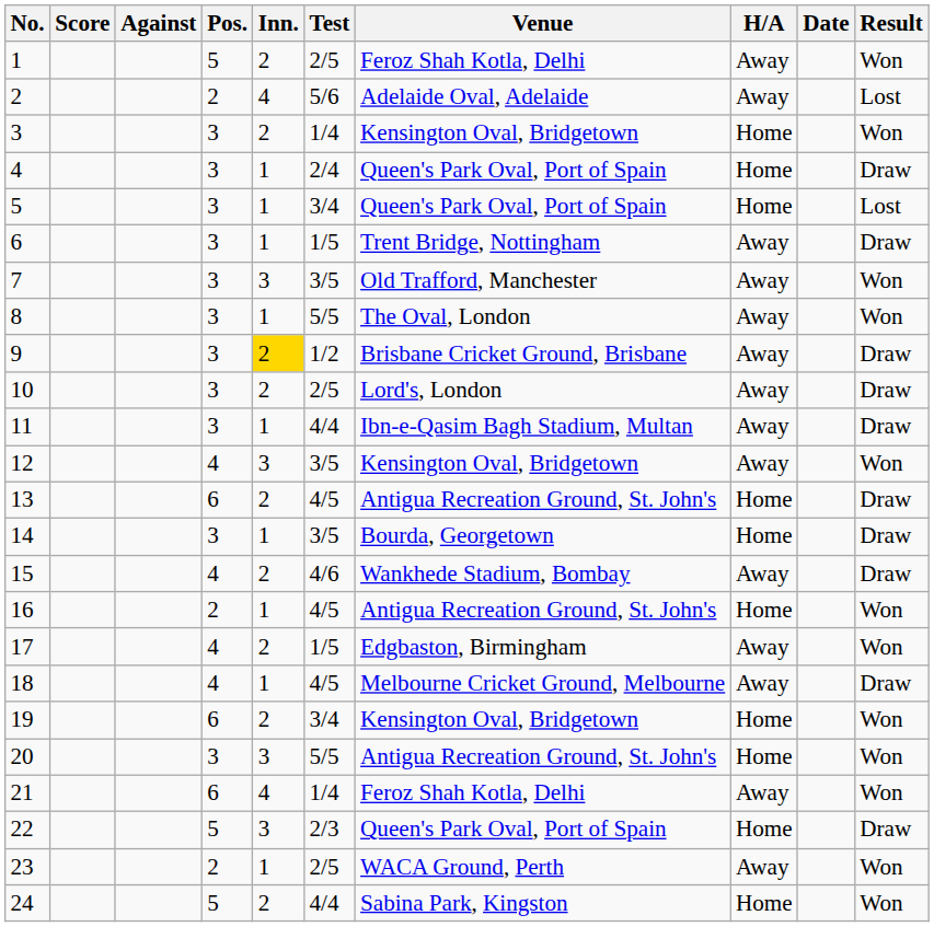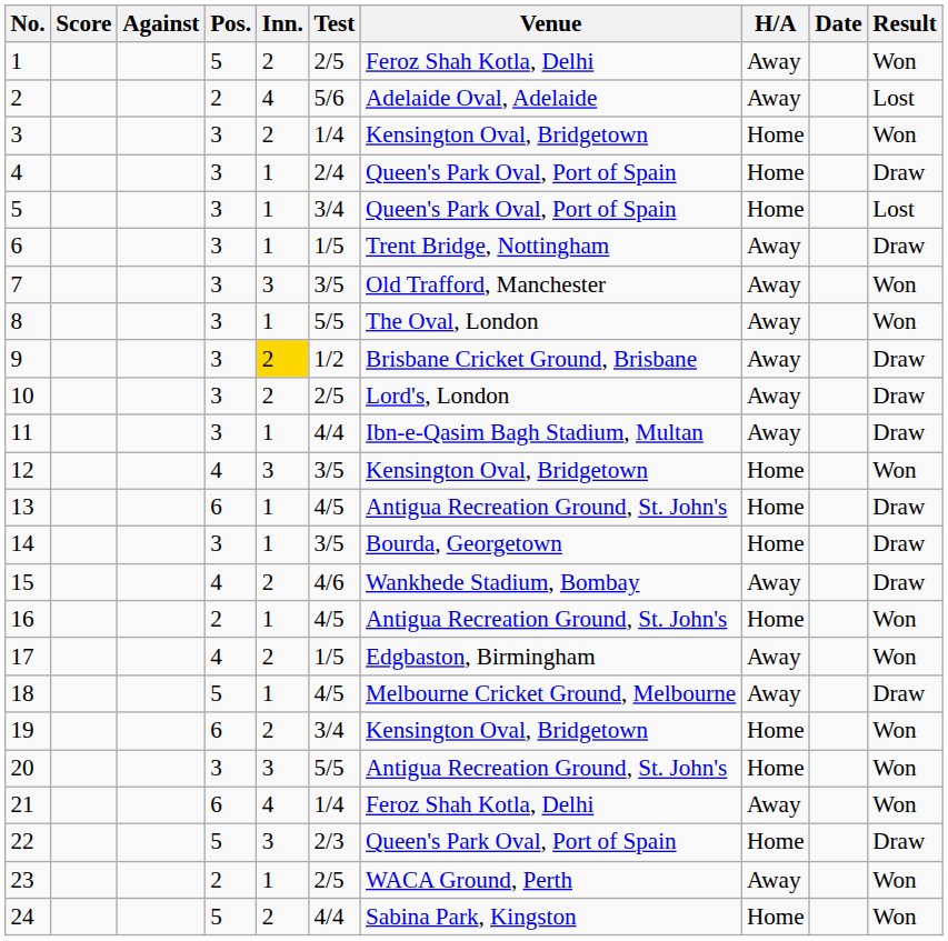12 | H/A: Away -> Home
13 | Inn.: 2 -> 1
18 | Pos.: 4 -> 5
